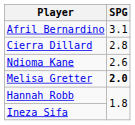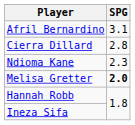Ndioma Kane | SPG: 2.6 -> 2.3
